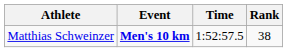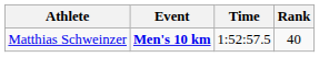Matthias Schweinzer | Rank: 38 -> 40
